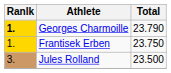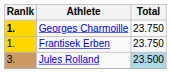Georges Charmoille | Total: 23.790 -> 23.750
Jules Rolland | Total: no background -> lightblue background
